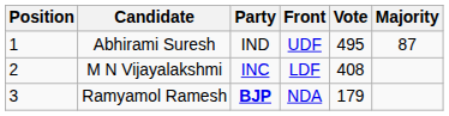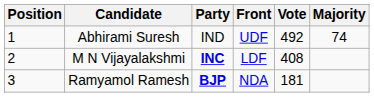Abhirami Suresh | Vote: 495 -> 492
Abhirami Suresh | Majority: 87 -> 74
M N Vijayalakshmi | Party: normal -> bold
Ramyamol Ramesh | Vote: 179 -> 181
